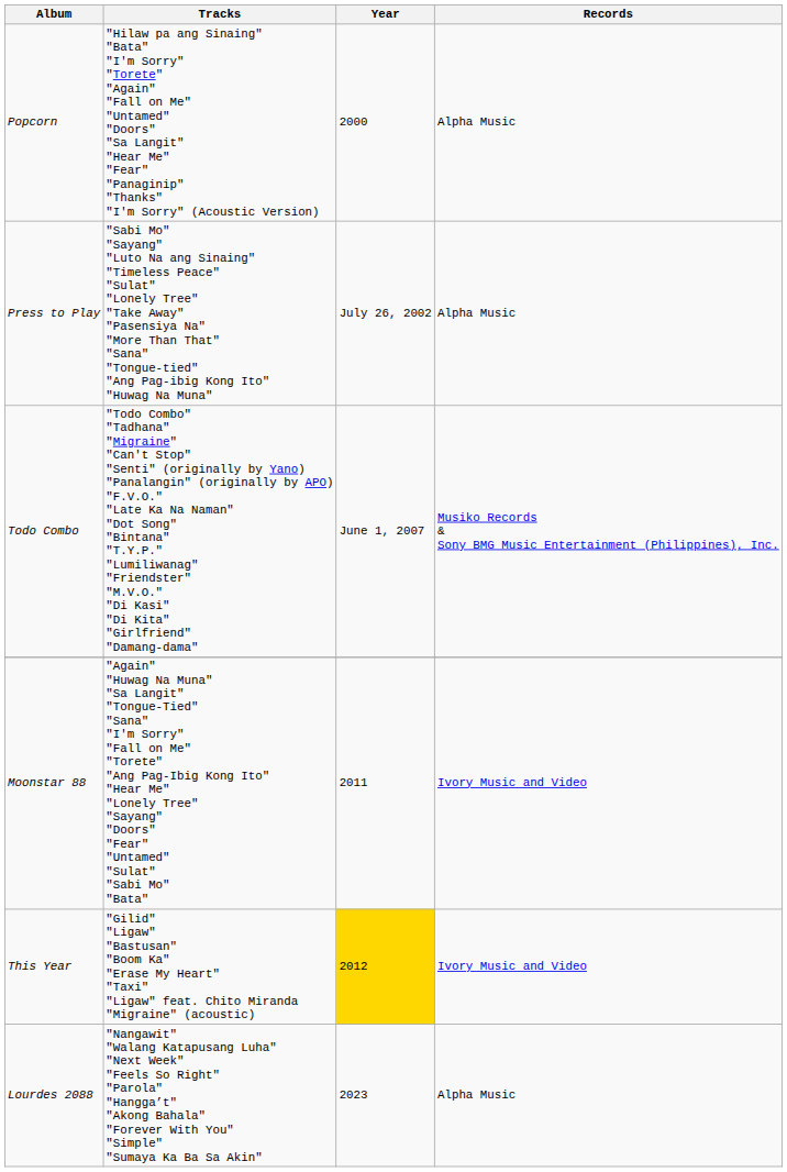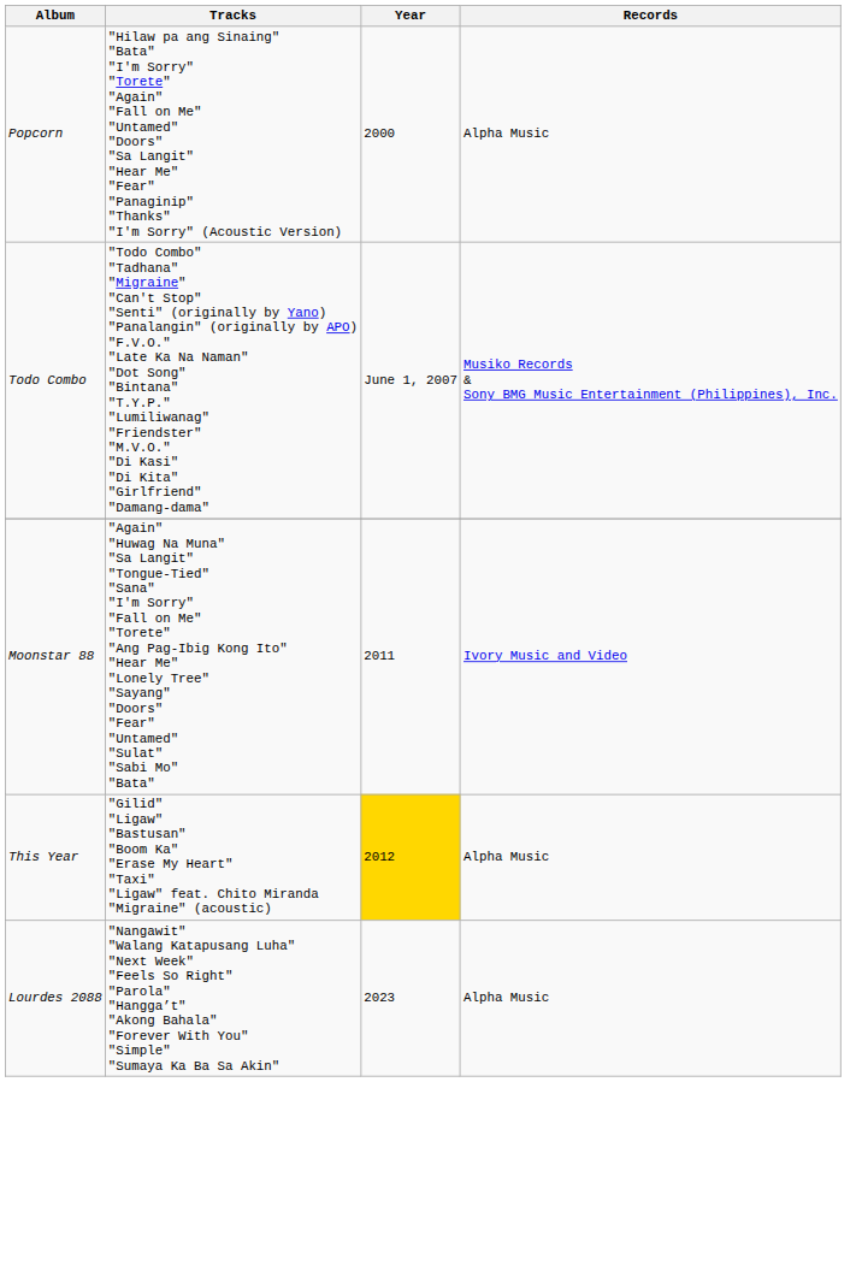- row: Press to Play | "Sabi Mo" "Sayang" "Luto Na ang Sinaing" "Timeless Peace" "Sulat" "Lonely Tree" "Take Away" "Pasensiya Na" "More Than That" "Sana" "Tongue-tied" "Ang Pag-ibig Kong Ito" "Huwag Na Muna" | July 26, 2002 | Alpha Music
This Year | Records: Ivory Music and Video -> Alpha Music
